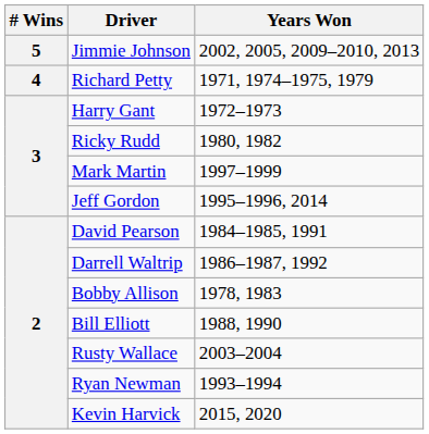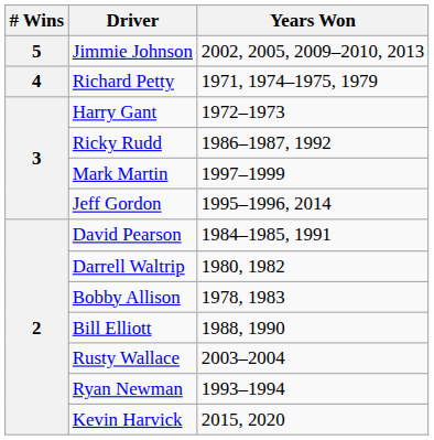Ricky Rudd | Years Won: 1980, 1982 -> 1986–1987, 1992
Darrell Waltrip | Years Won: 1986–1987, 1992 -> 1980, 1982
